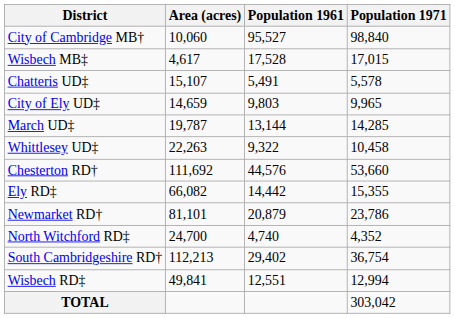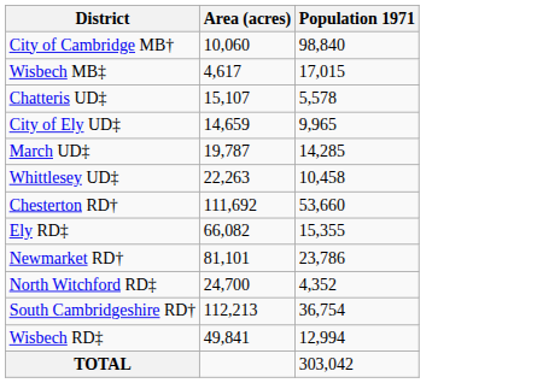- column: Population 1961 | 95,527 | 17,528 | 5,491 | 9,803 | 13,144 | 9,322 | 44,576 | 14,442 | 20,879 | 4,740 | 29,402 | 12,551
